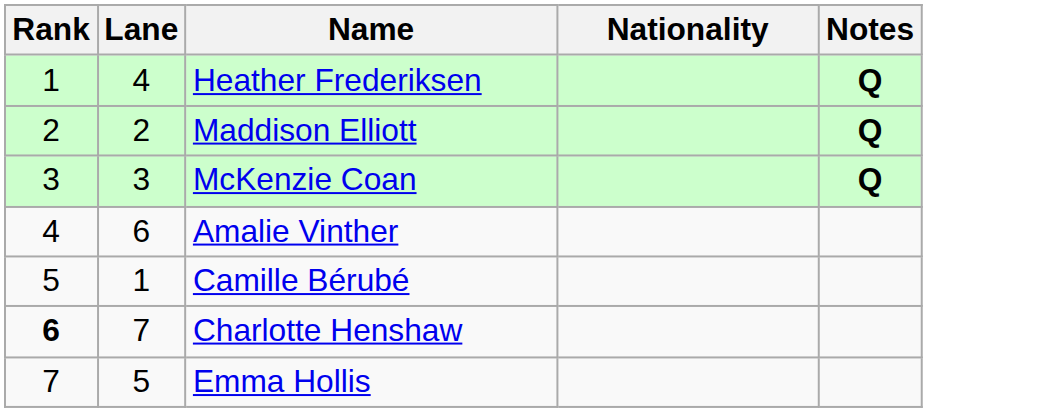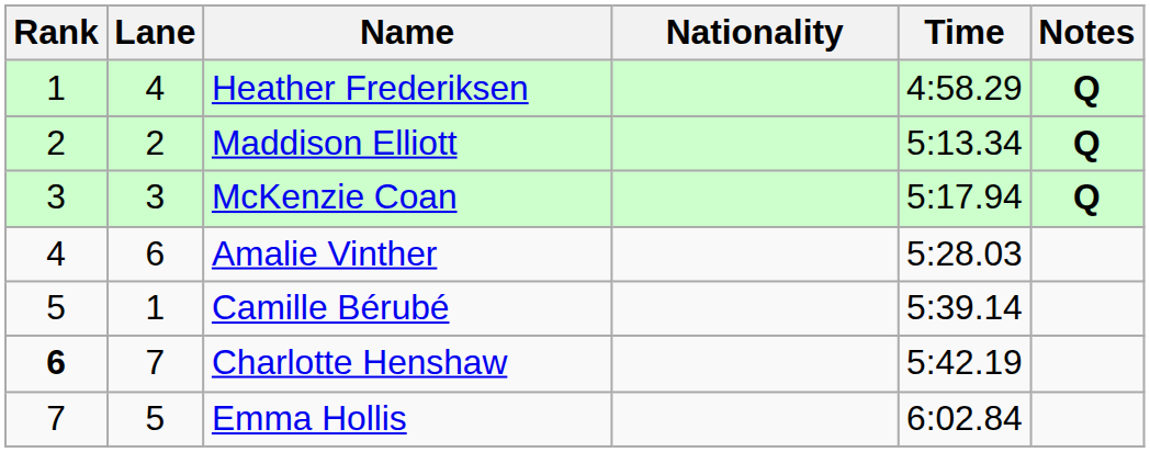+ column: Time | 4:58.29 | 5:13.34 | 5:17.94 | 5:28.03 | 5:39.14 | 5:42.19 | 6:02.84
